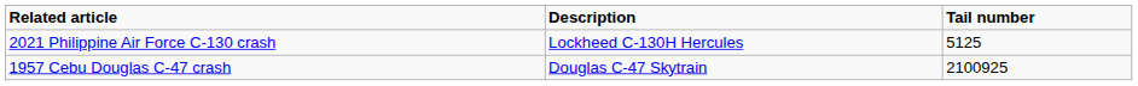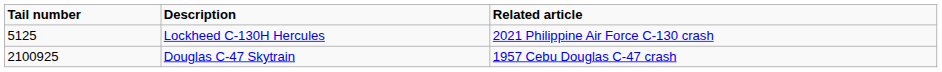columns swapped: Tail number <-> Related article
